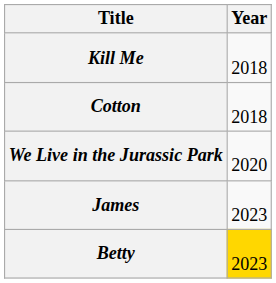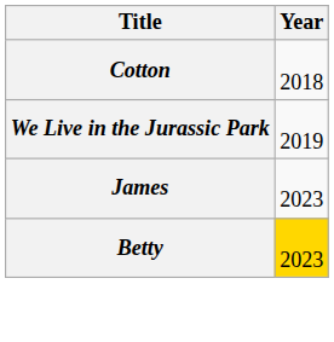- row: Kill Me | 2018
We Live in the Jurassic Park | Year: 2020 -> 2019
